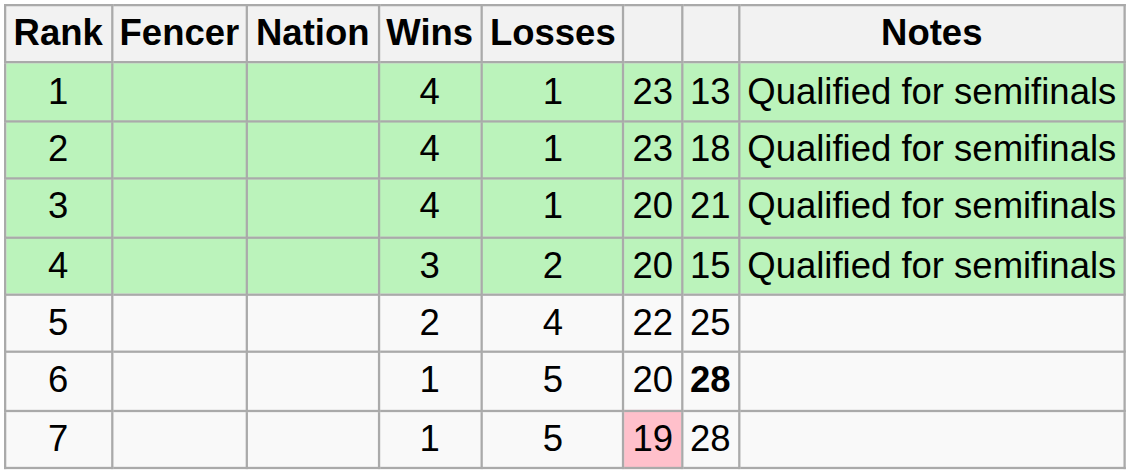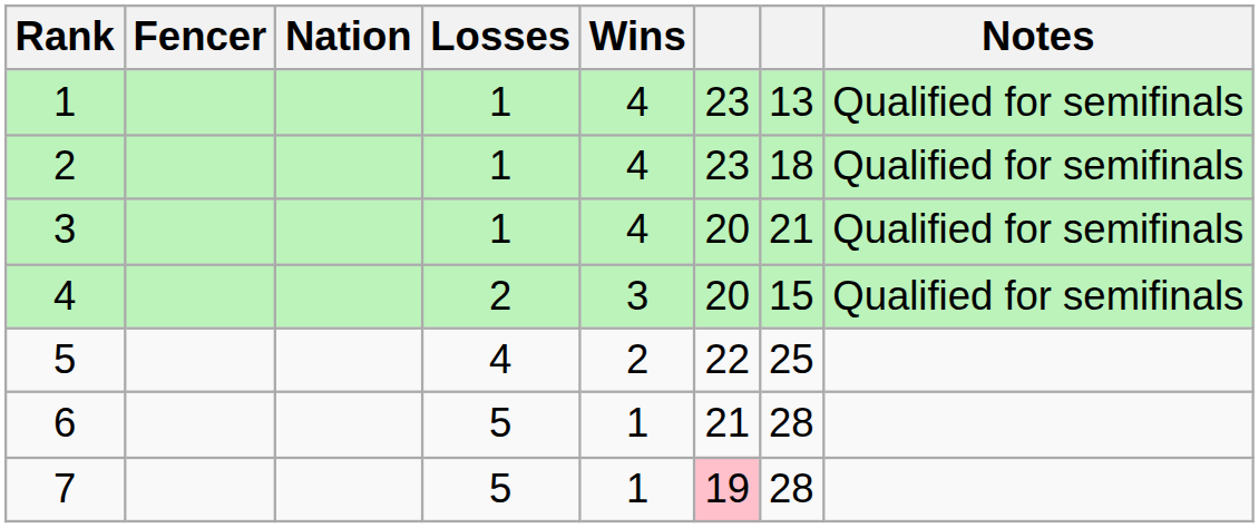columns swapped: Wins <-> Losses
6 | column 6: 20 -> 21
6 | column 7: bold -> normal
